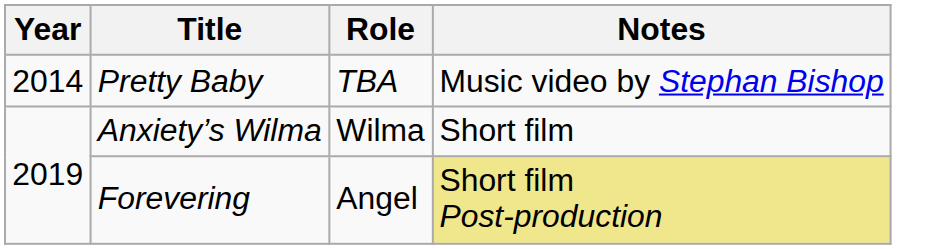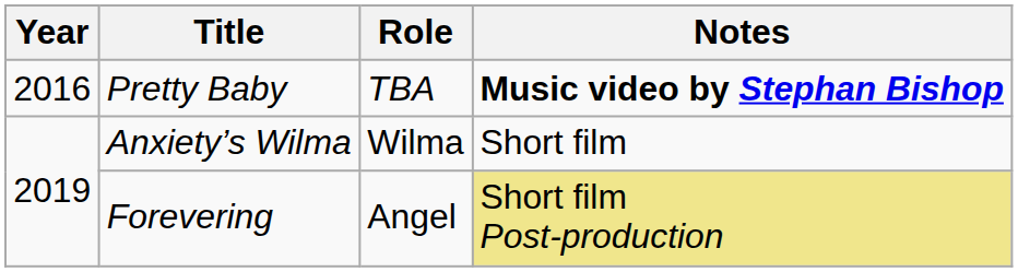Pretty Baby | Year: 2014 -> 2016
Pretty Baby | Notes: normal -> bold
